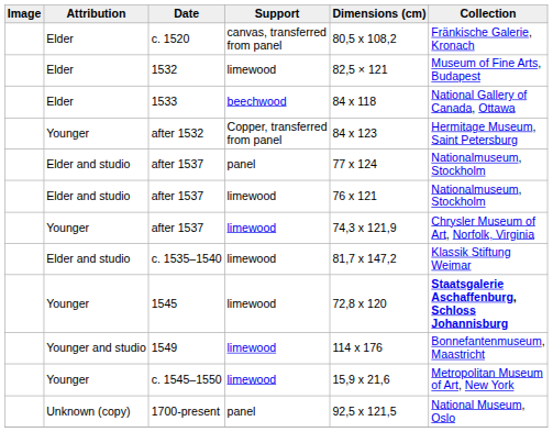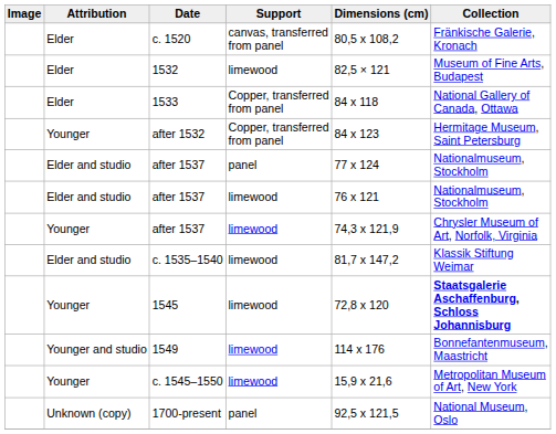1533 | Support: beechwood -> Copper, transferred from panel
